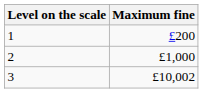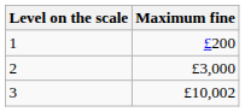2 | Maximum fine: £1,000 -> £3,000
